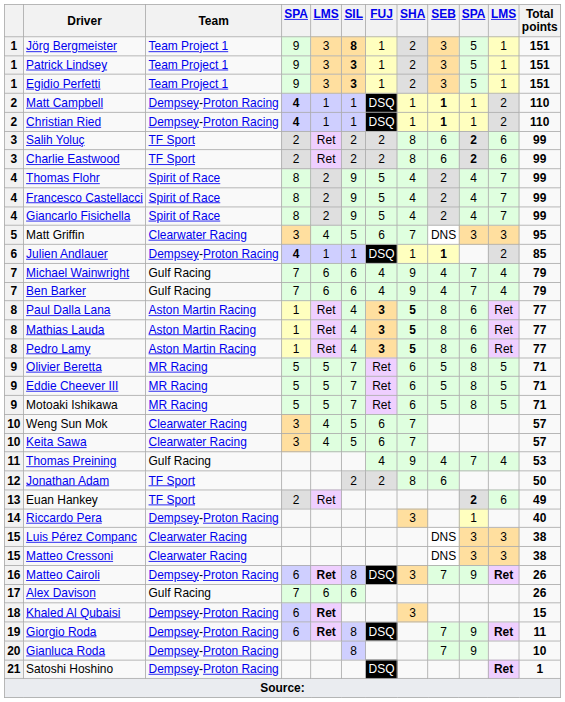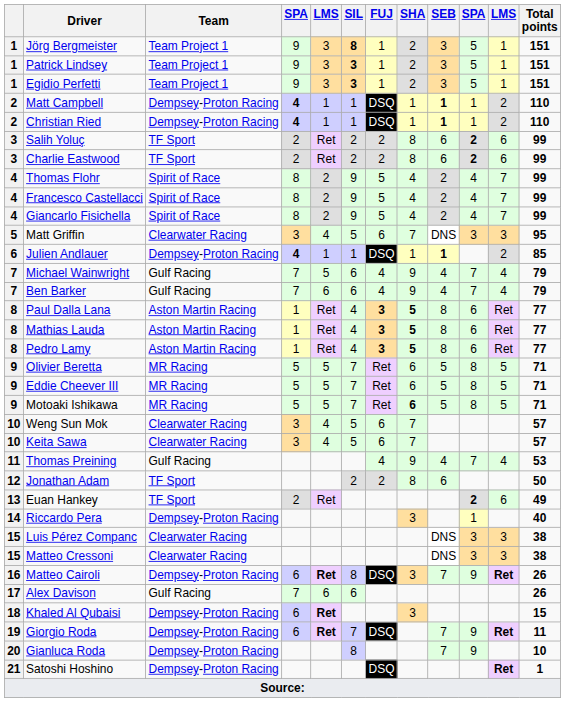Michael Wainwright | column 5: 6 -> 5
Motoaki Ishikawa | SHA: normal -> bold
Giorgio Roda | SIL: 8 -> 7
